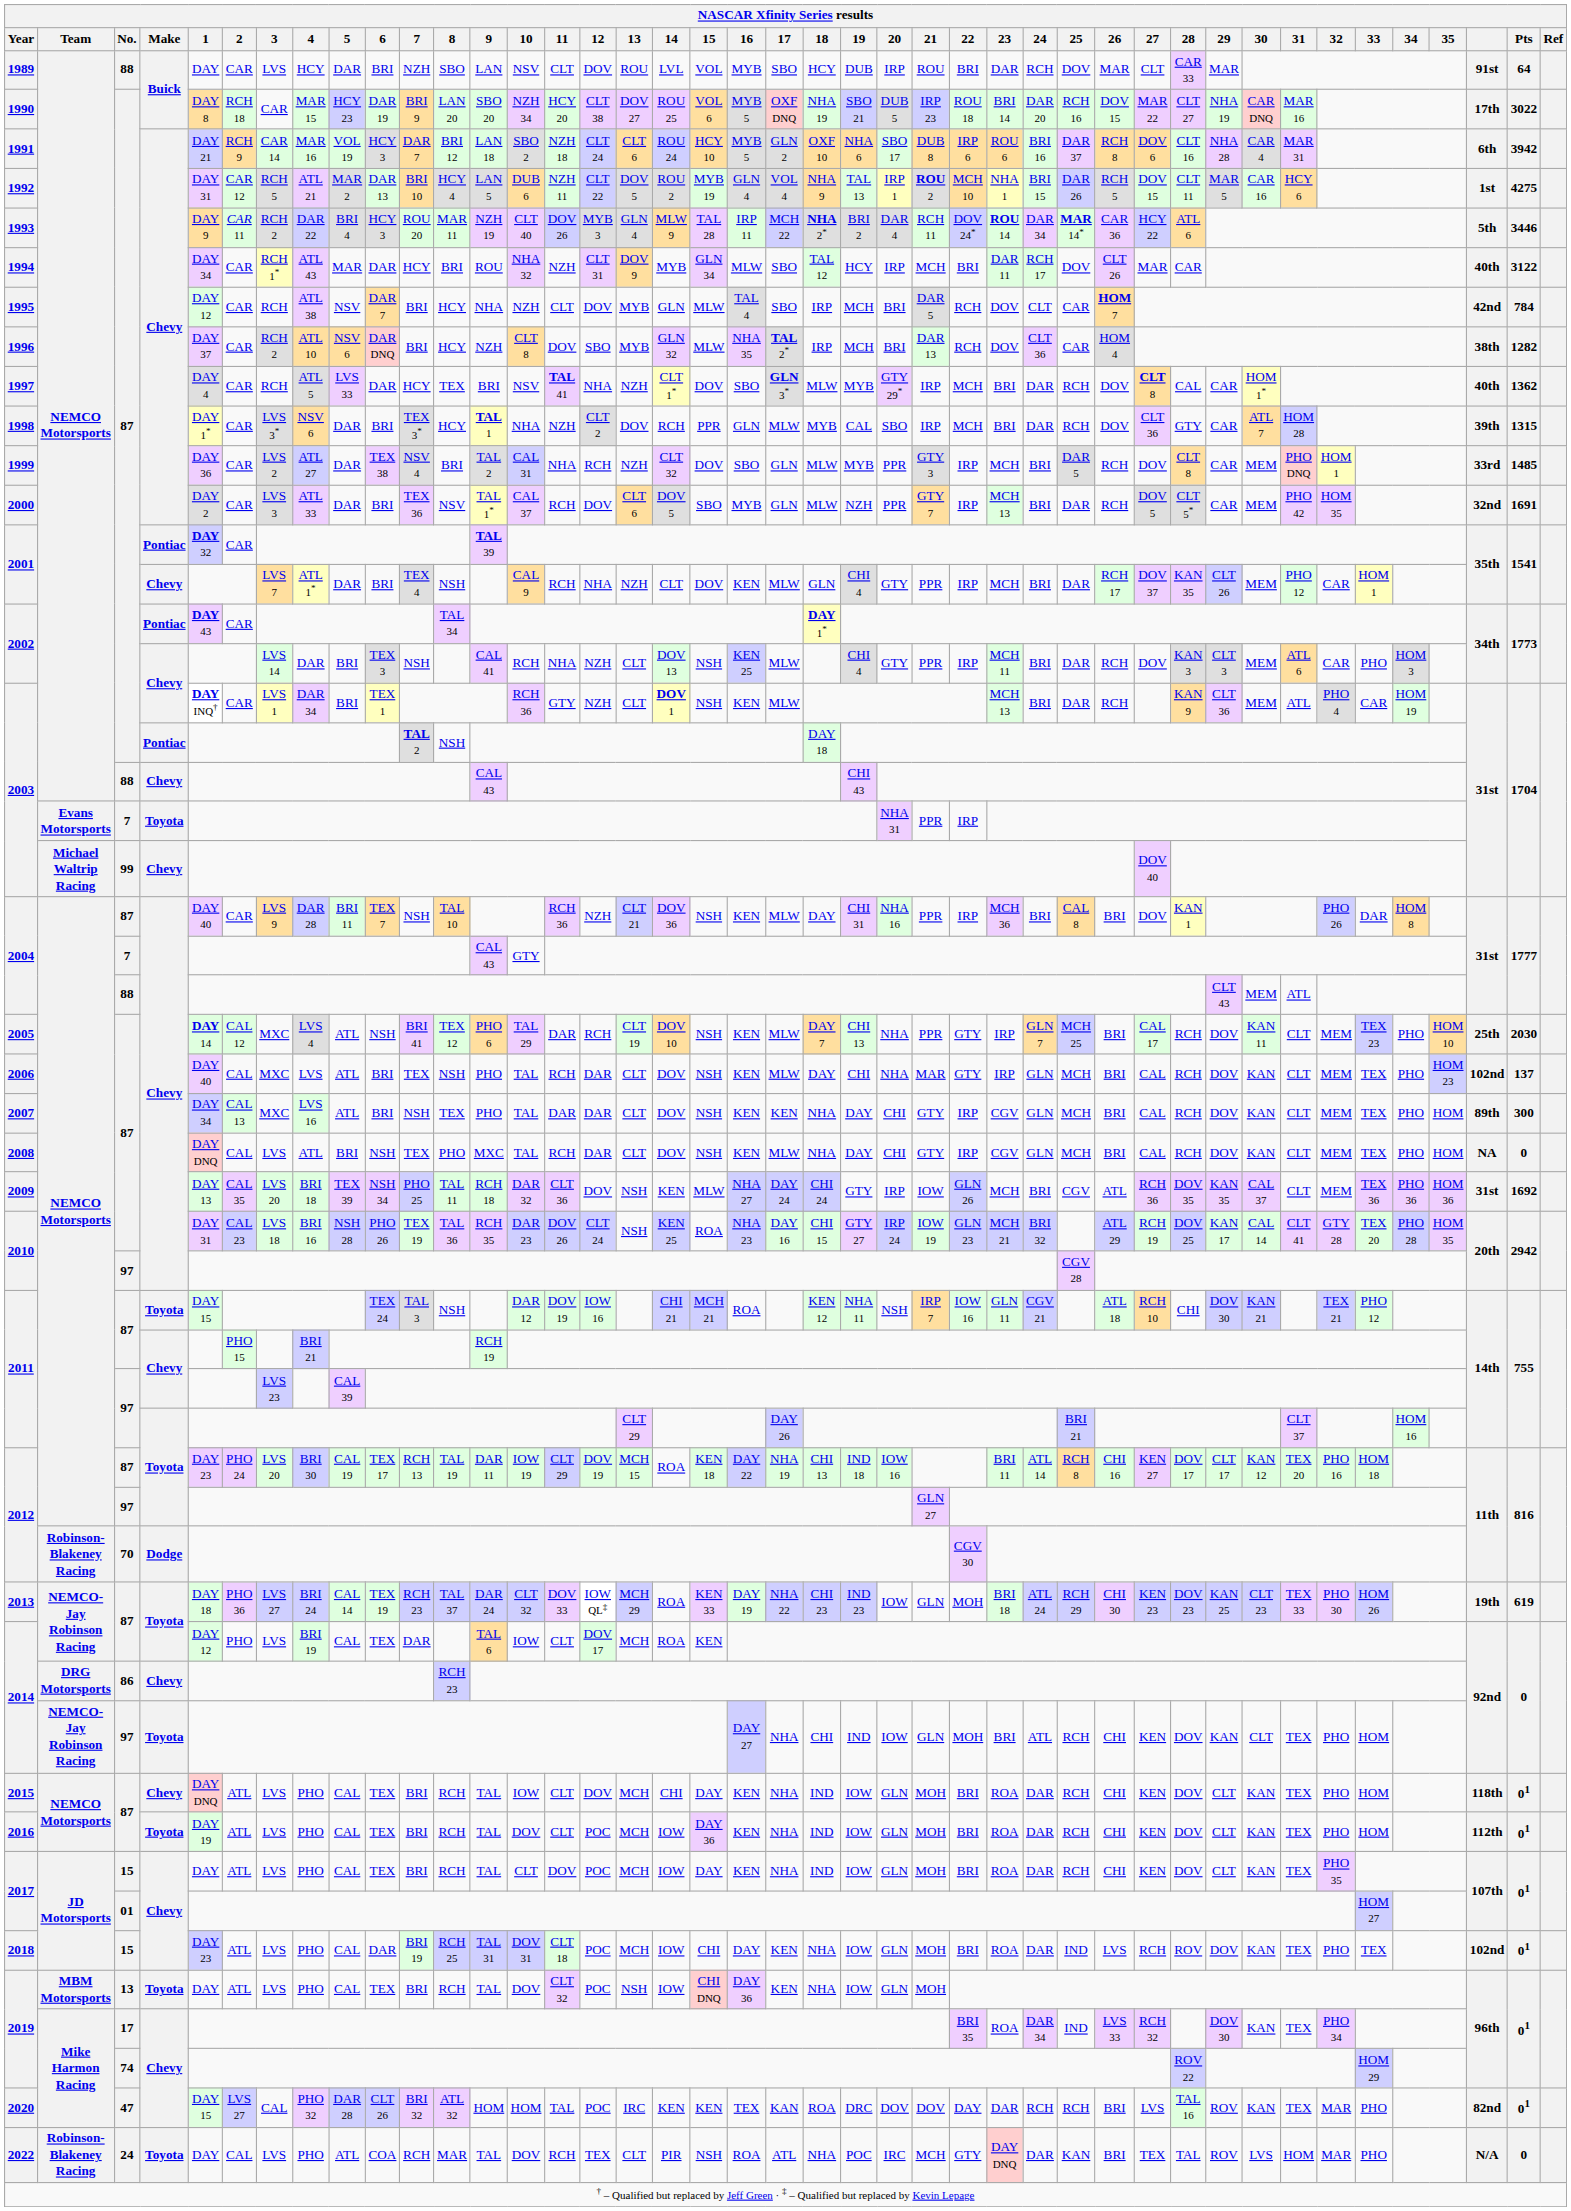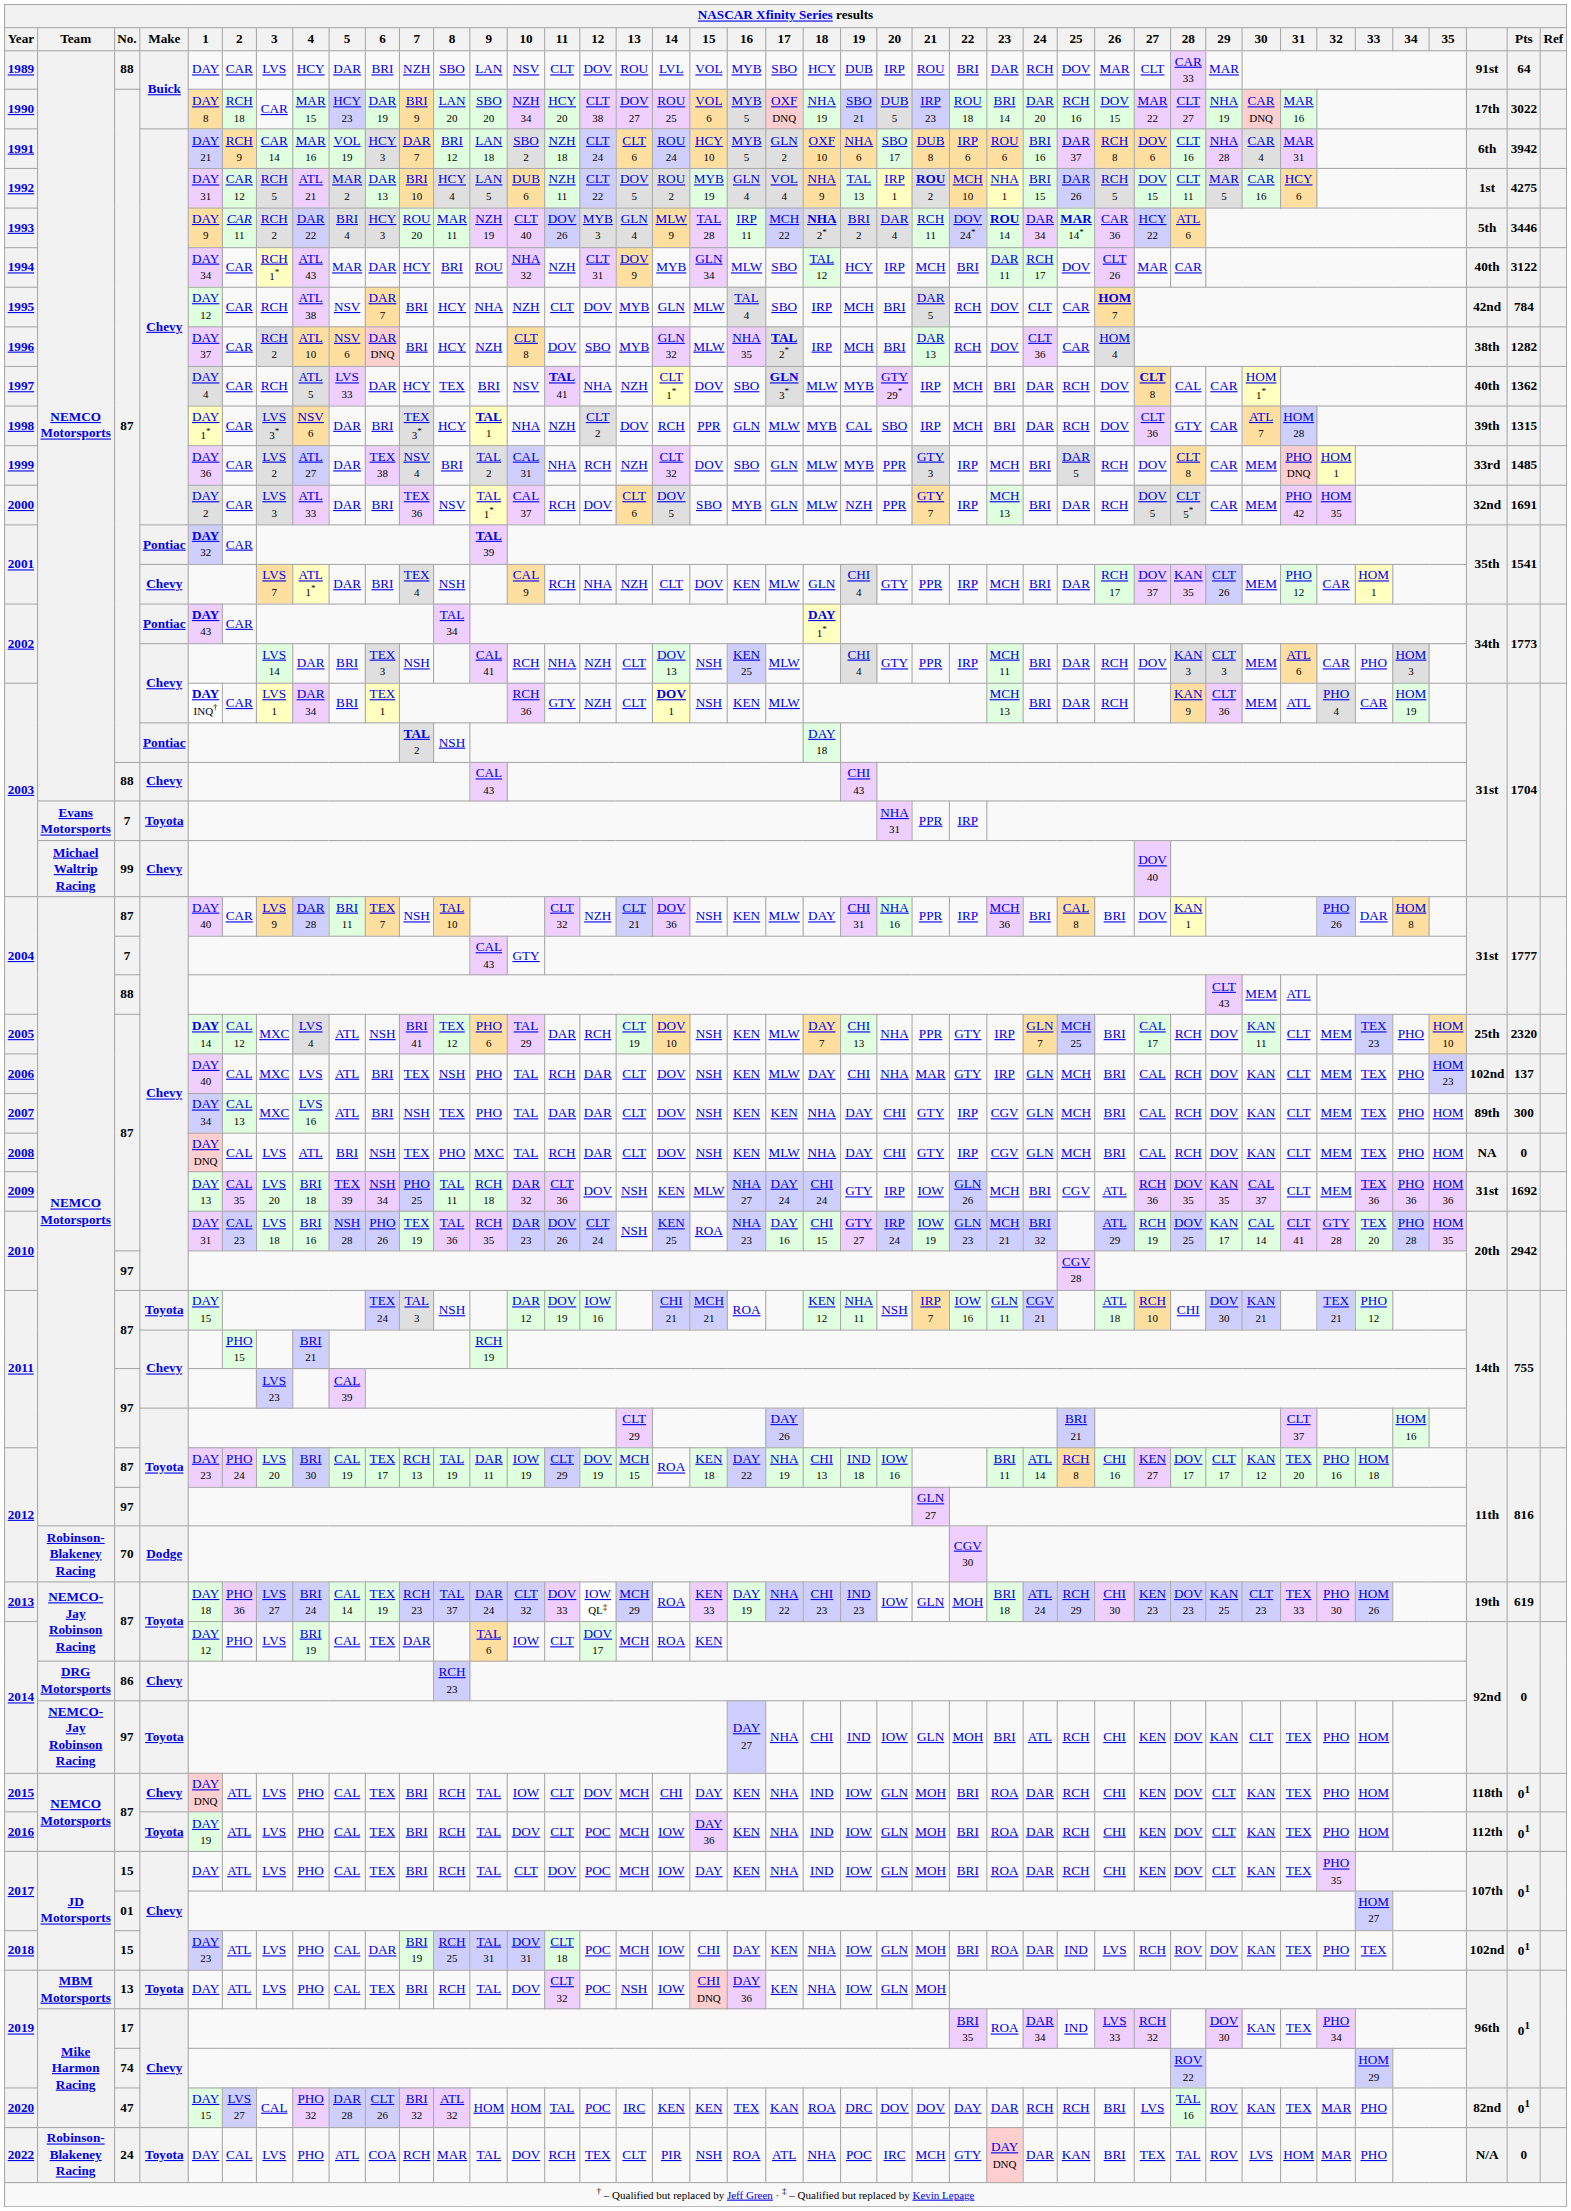2004 / 87 | 11: RCH 36 -> CLT 32
2005 | Pts: 2030 -> 2320
